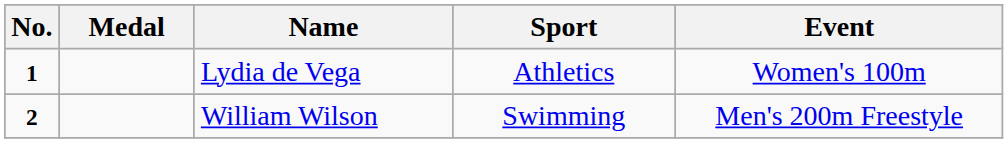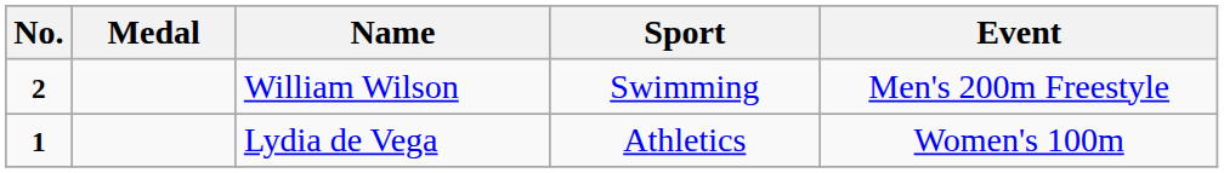rows swapped: Lydia de Vega <-> William Wilson
